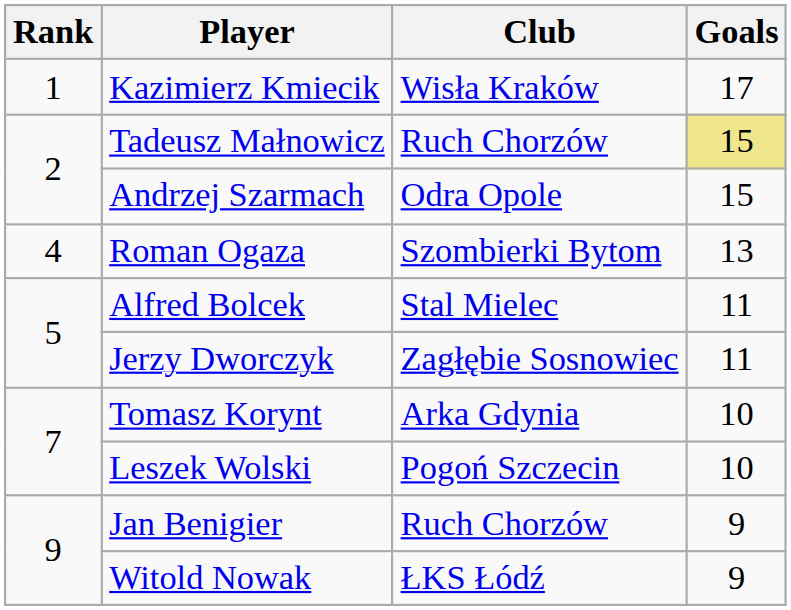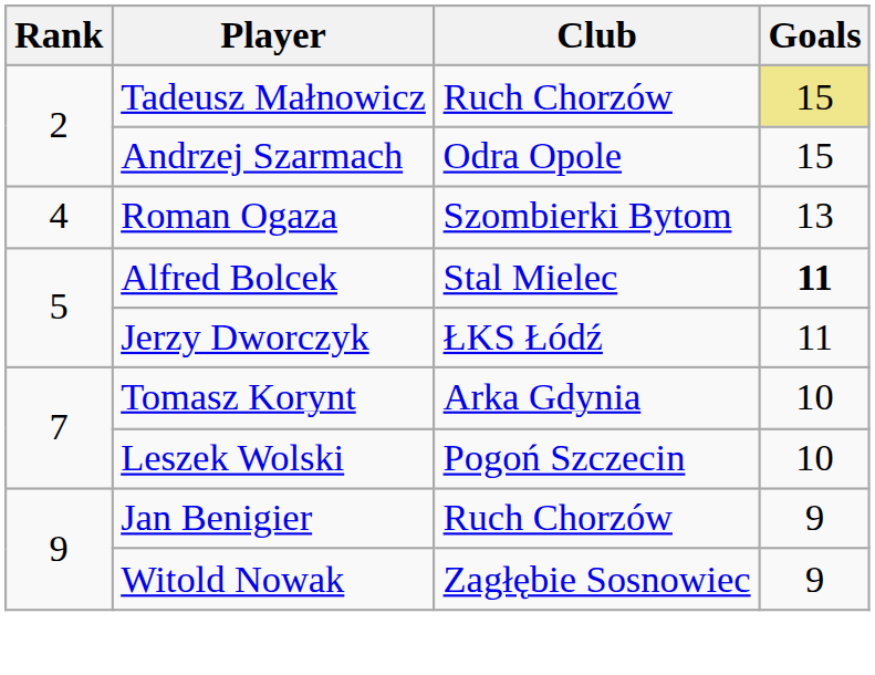- row: 1 | Kazimierz Kmiecik | Wisła Kraków | 17
Alfred Bolcek | Goals: normal -> bold
Jerzy Dworczyk | Club: Zagłębie Sosnowiec -> ŁKS Łódź
Witold Nowak | Club: ŁKS Łódź -> Zagłębie Sosnowiec
